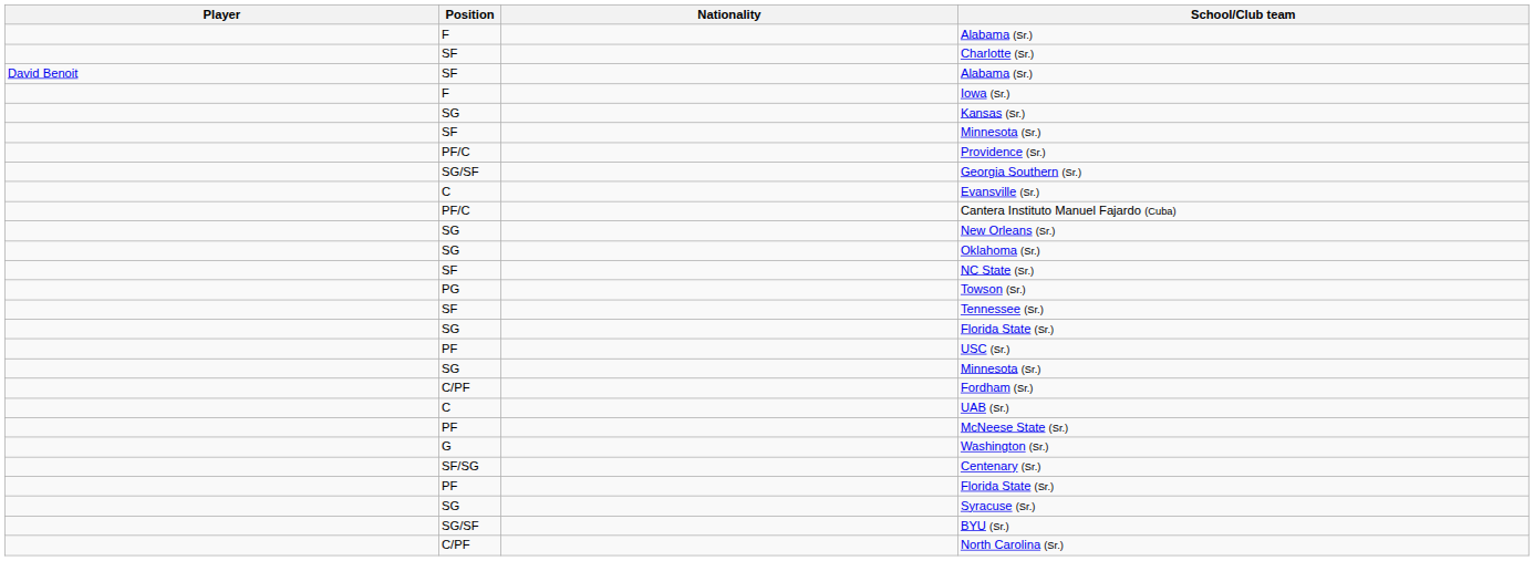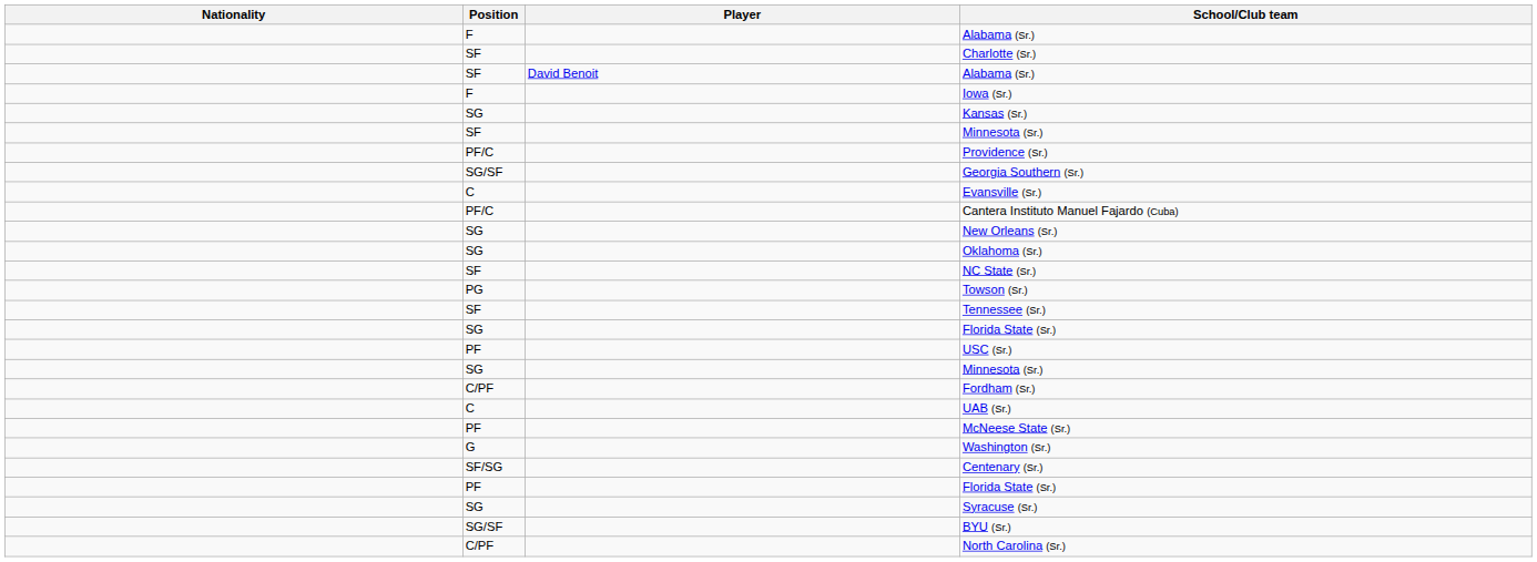columns swapped: Player <-> Nationality
